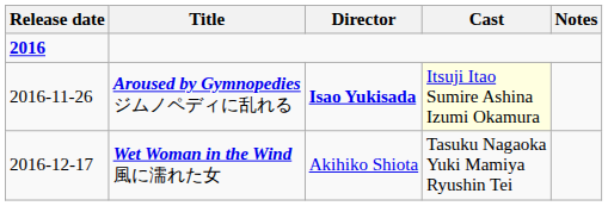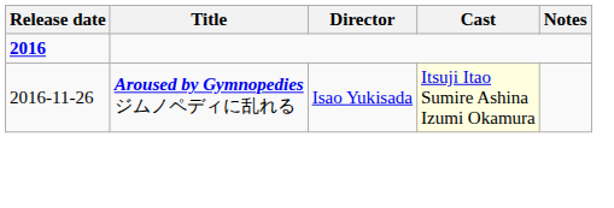Aroused by Gymnopedies ジムノペディに乱れる | Director: bold -> normal
- row: 2016-12-17 | Wet Woman in the Wind 風に濡れた女 | Akihiko Shiota | Tasuku Nagaoka Yuki Mamiya Ryushin Tei
